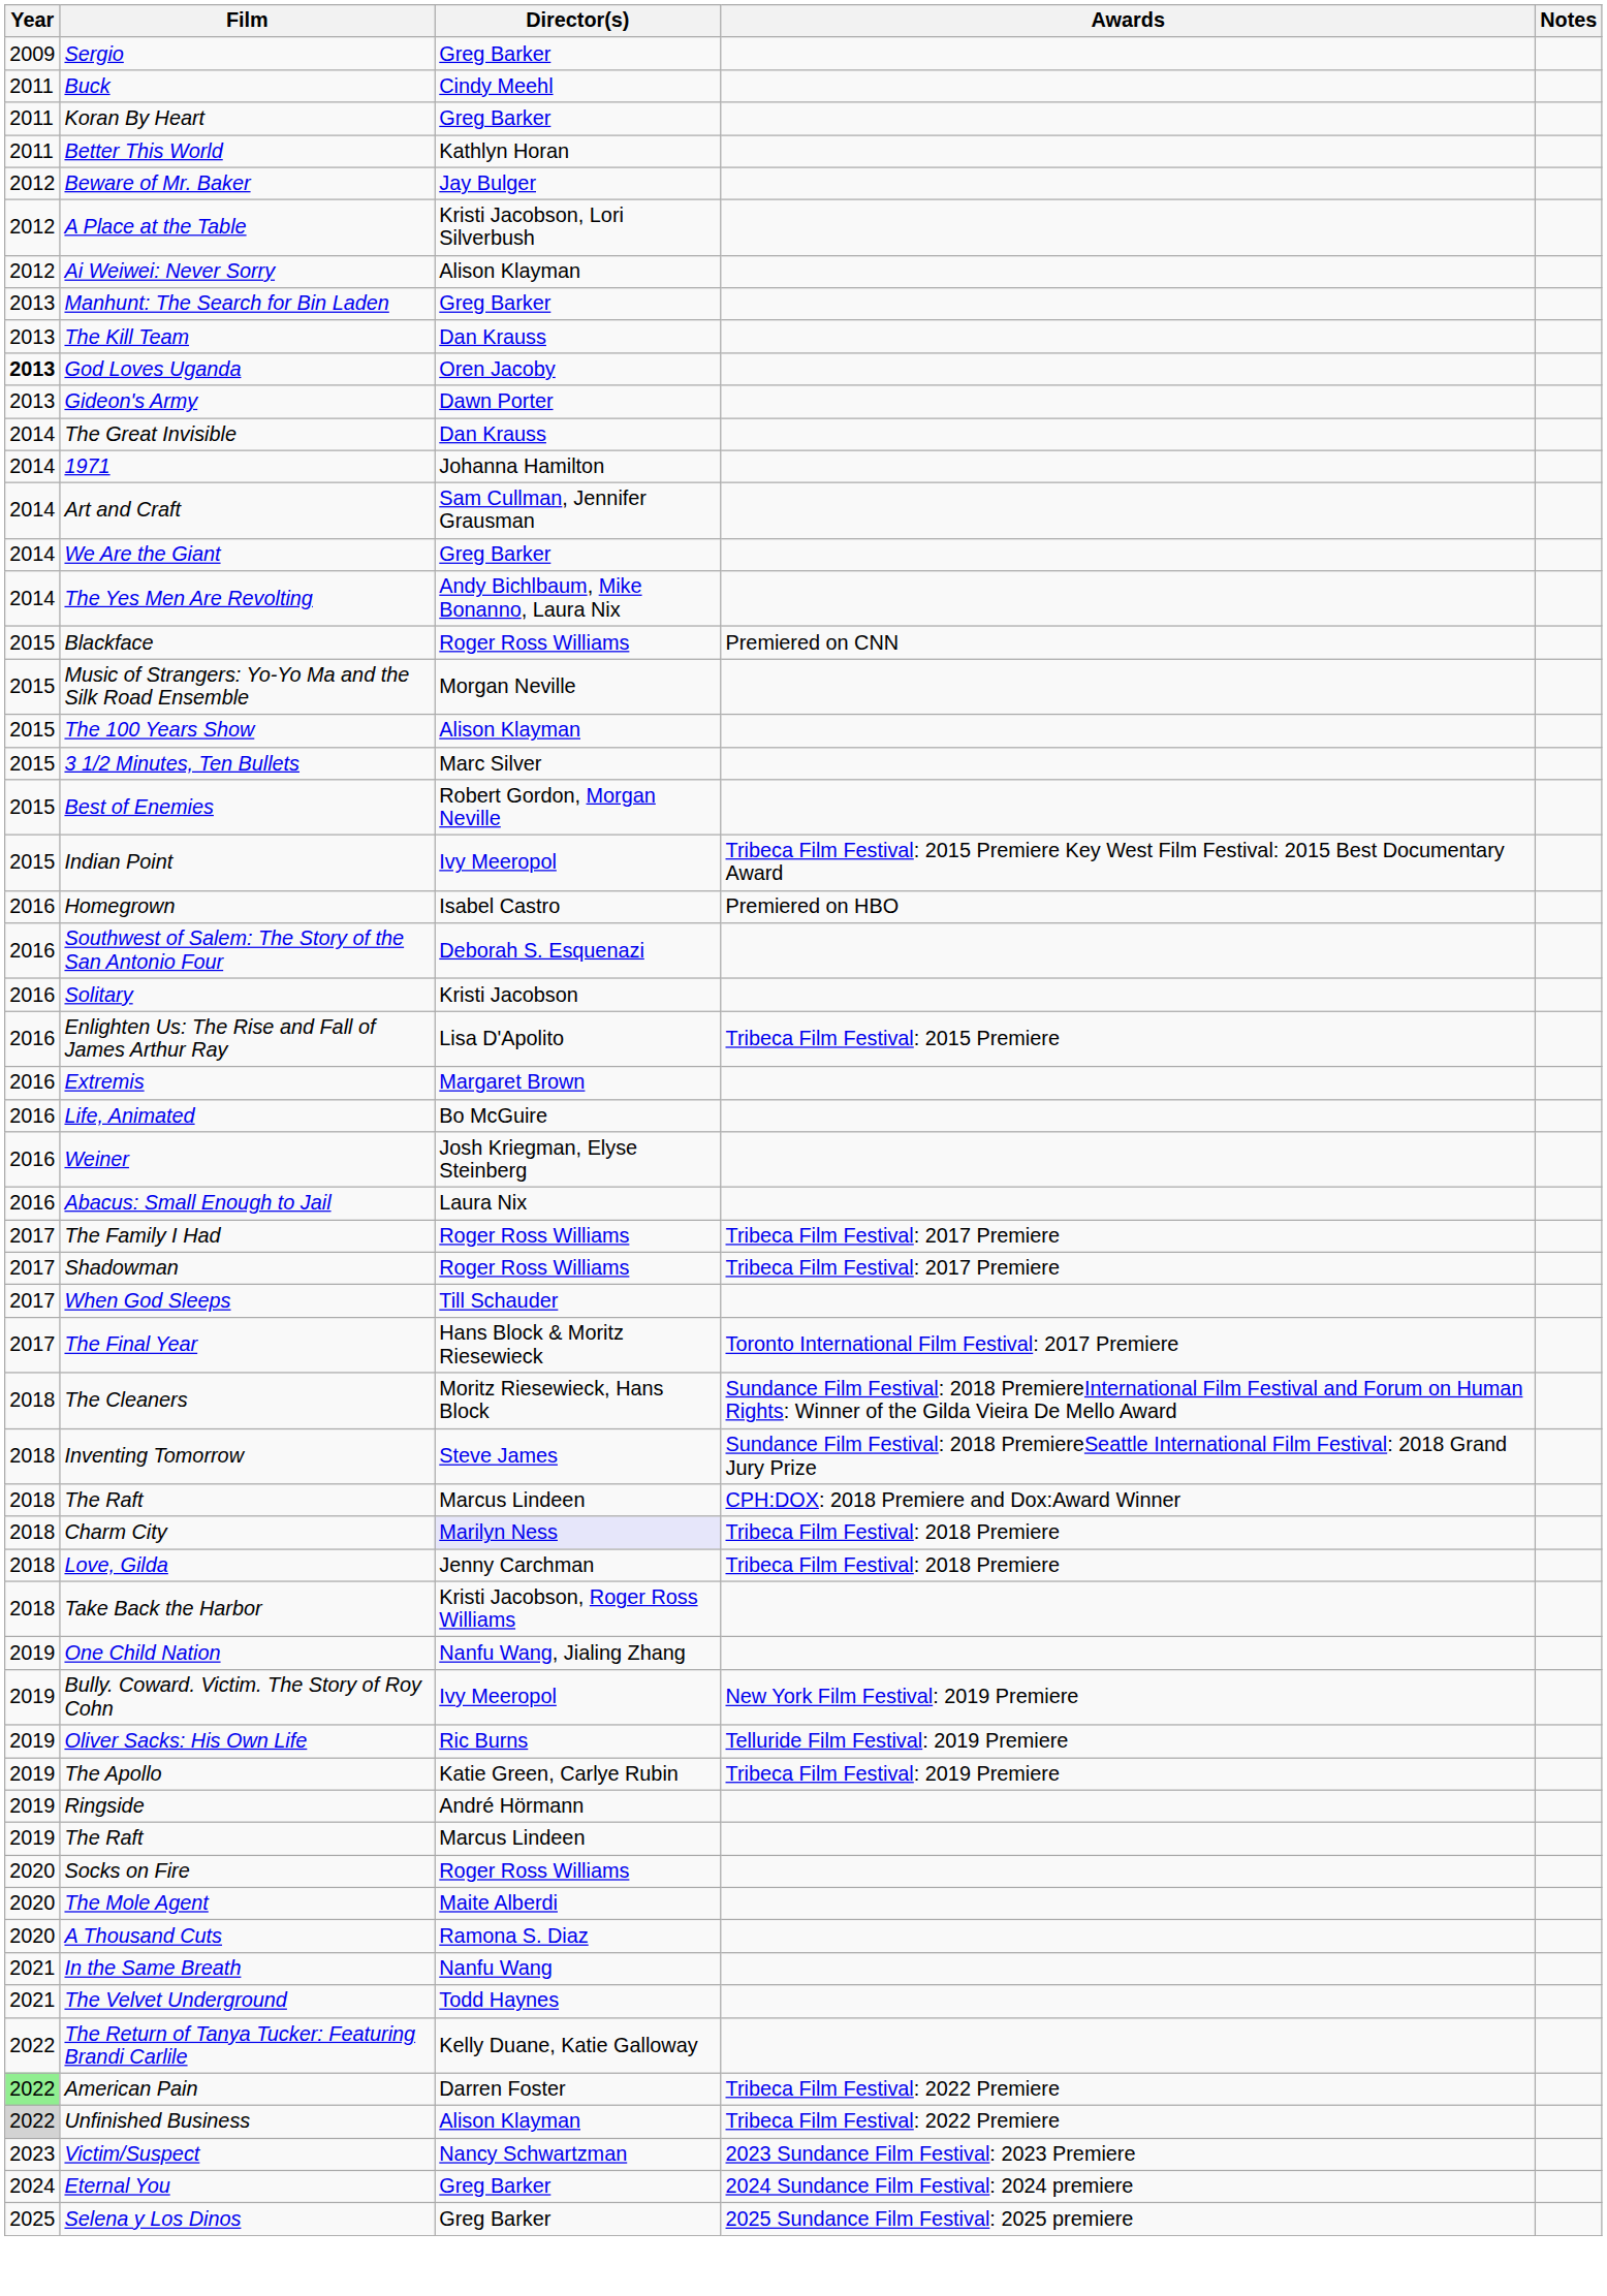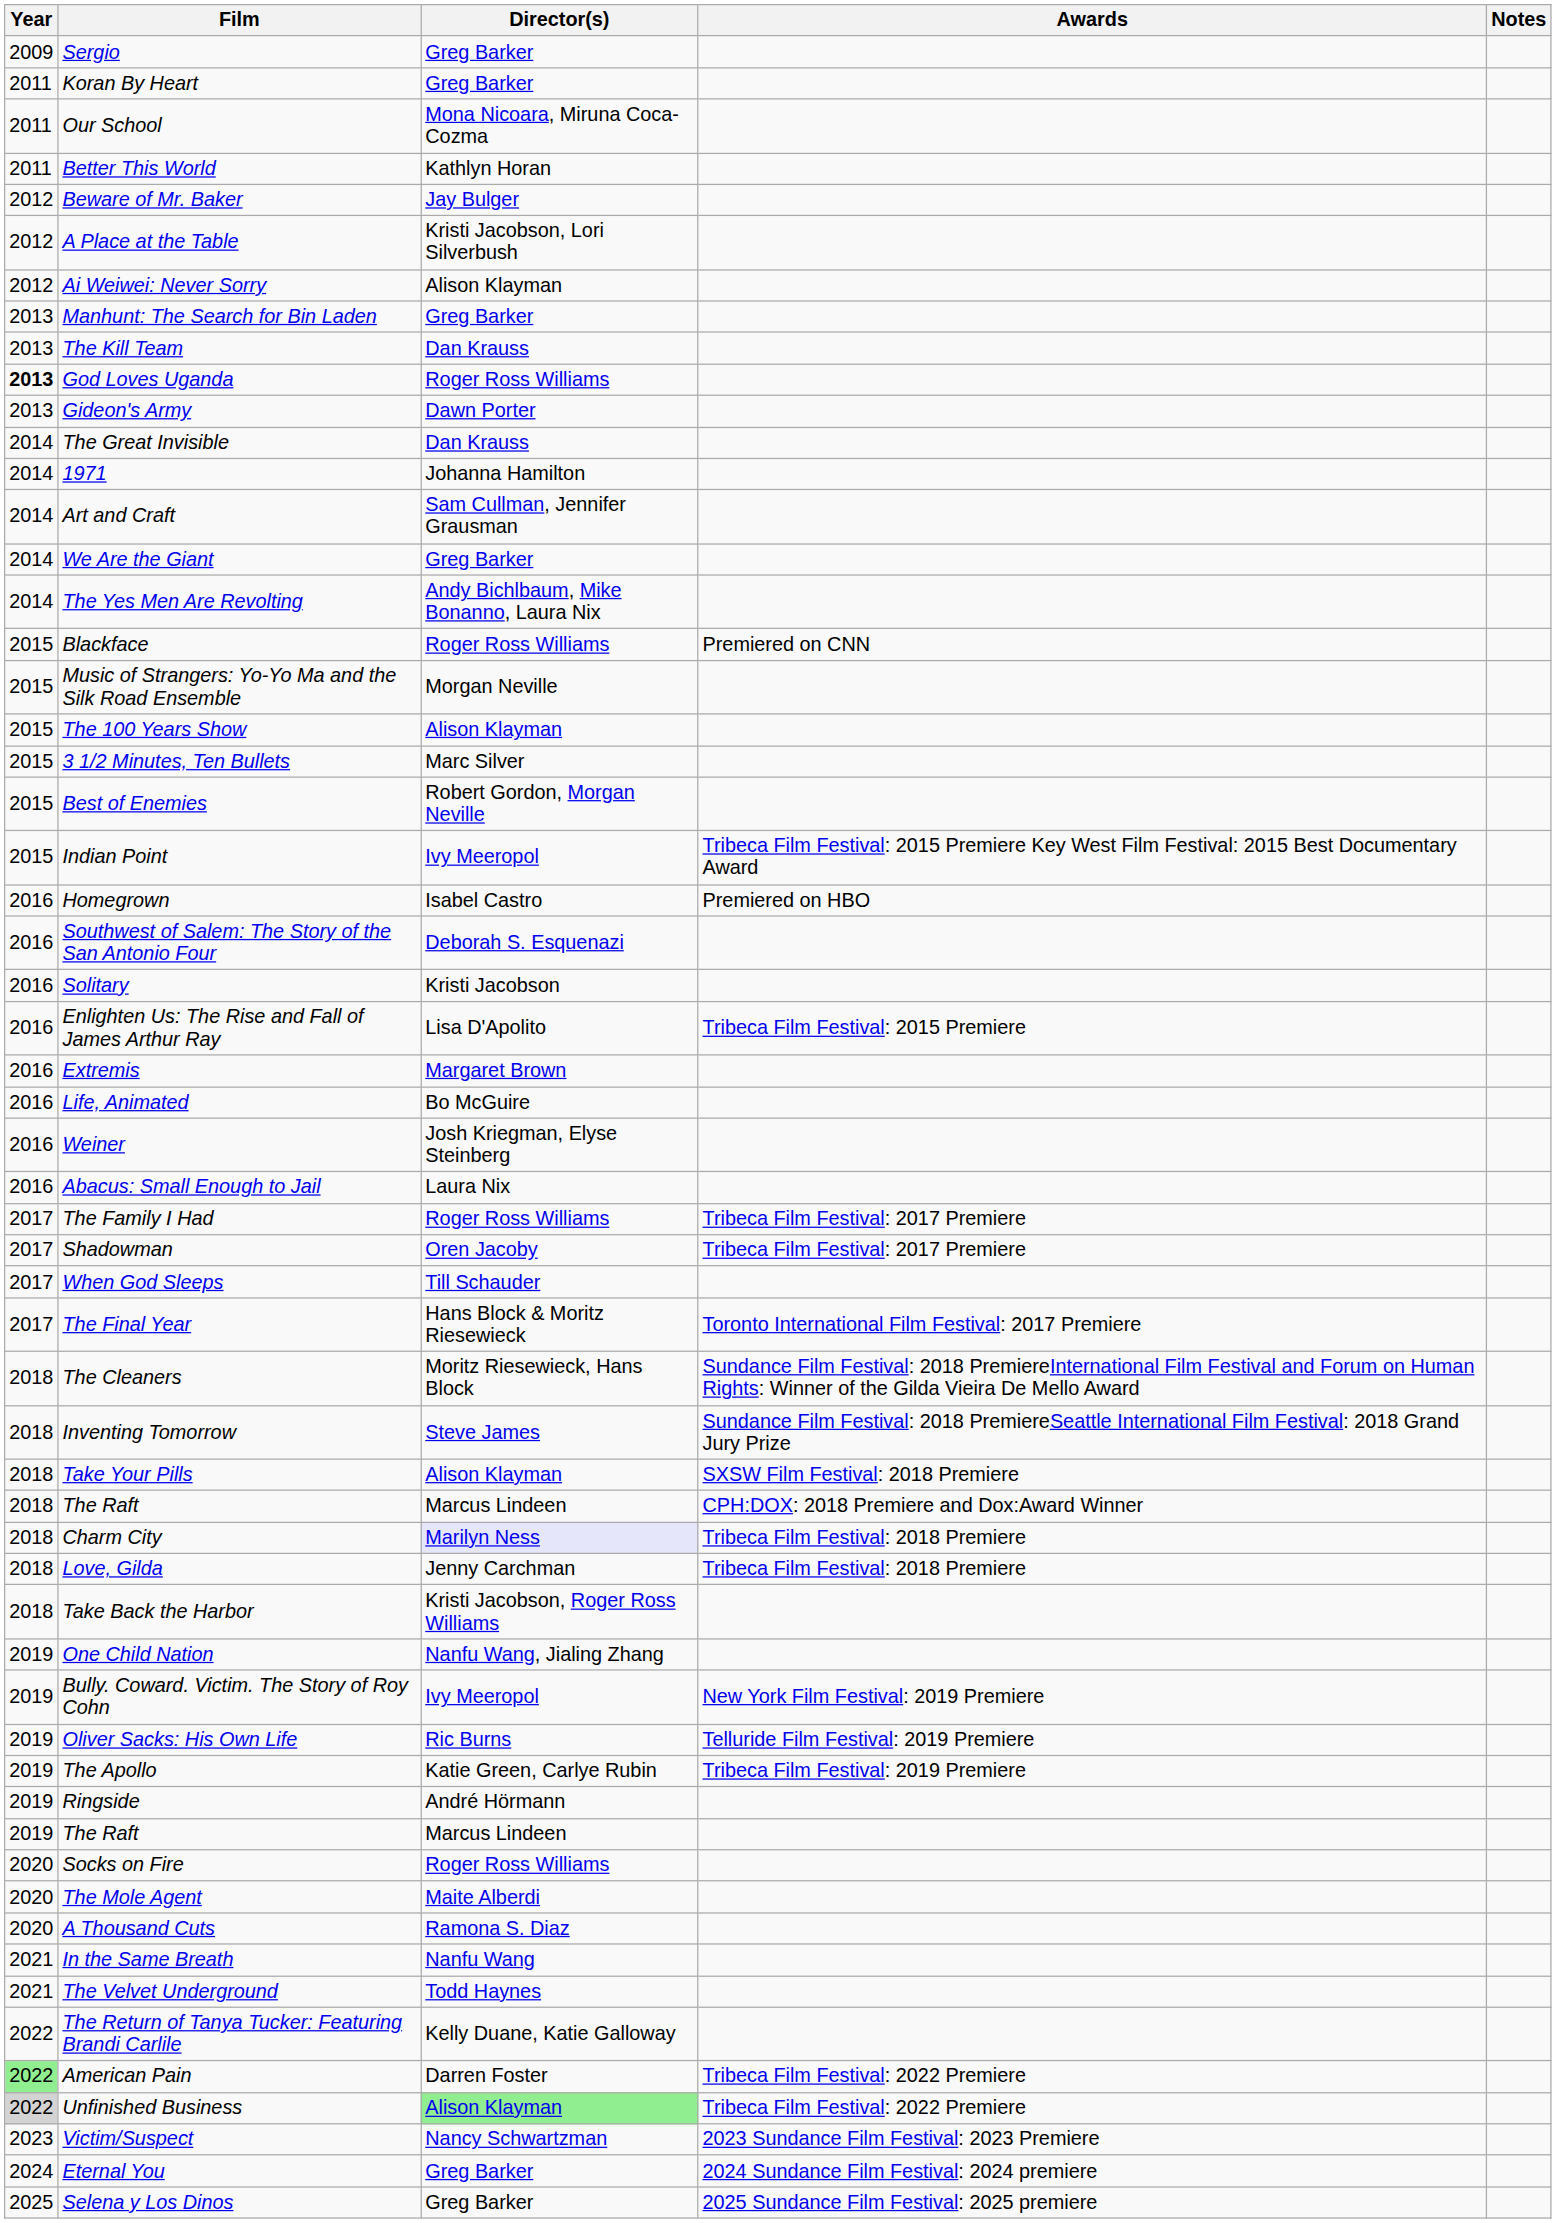- row: 2011 | Buck | Cindy Meehl
+ row: 2011 | Our School | Mona Nicoara, Miruna Coca-Cozma
God Loves Uganda | Director(s): Oren Jacoby -> Roger Ross Williams
Shadowman | Director(s): Roger Ross Williams -> Oren Jacoby
+ row: 2018 | Take Your Pills | Alison Klayman | SXSW Film Festival: 2018 Premiere
Unfinished Business | Director(s): no background -> lightgreen background
